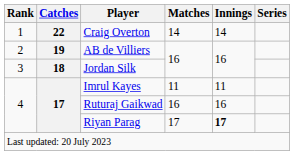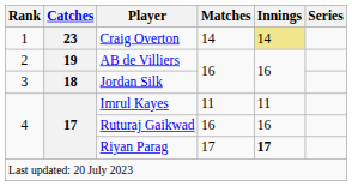Craig Overton | Catches: 22 -> 23
Craig Overton | Innings: no background -> khaki background
